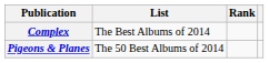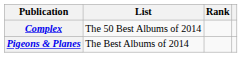Complex | List: The Best Albums of 2014 -> The 50 Best Albums of 2014
Pigeons & Planes | List: The 50 Best Albums of 2014 -> The Best Albums of 2014
